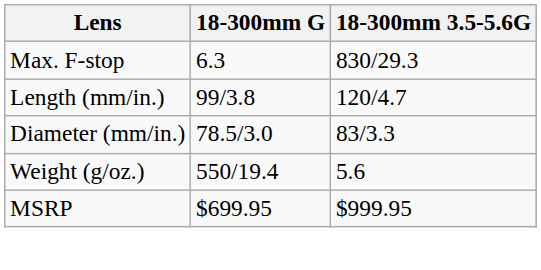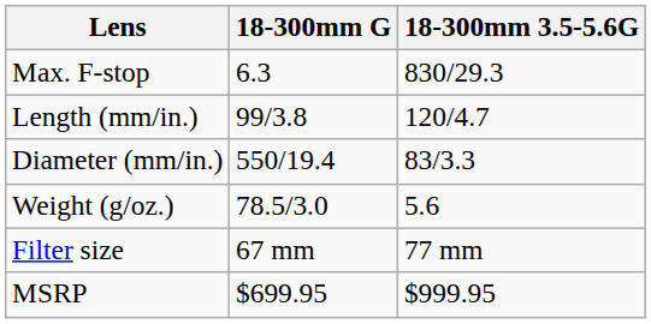Diameter (mm/in.) | 18-300mm G: 78.5/3.0 -> 550/19.4
Weight (g/oz.) | 18-300mm G: 550/19.4 -> 78.5/3.0
+ row: Filter size | 67 mm | 77 mm
